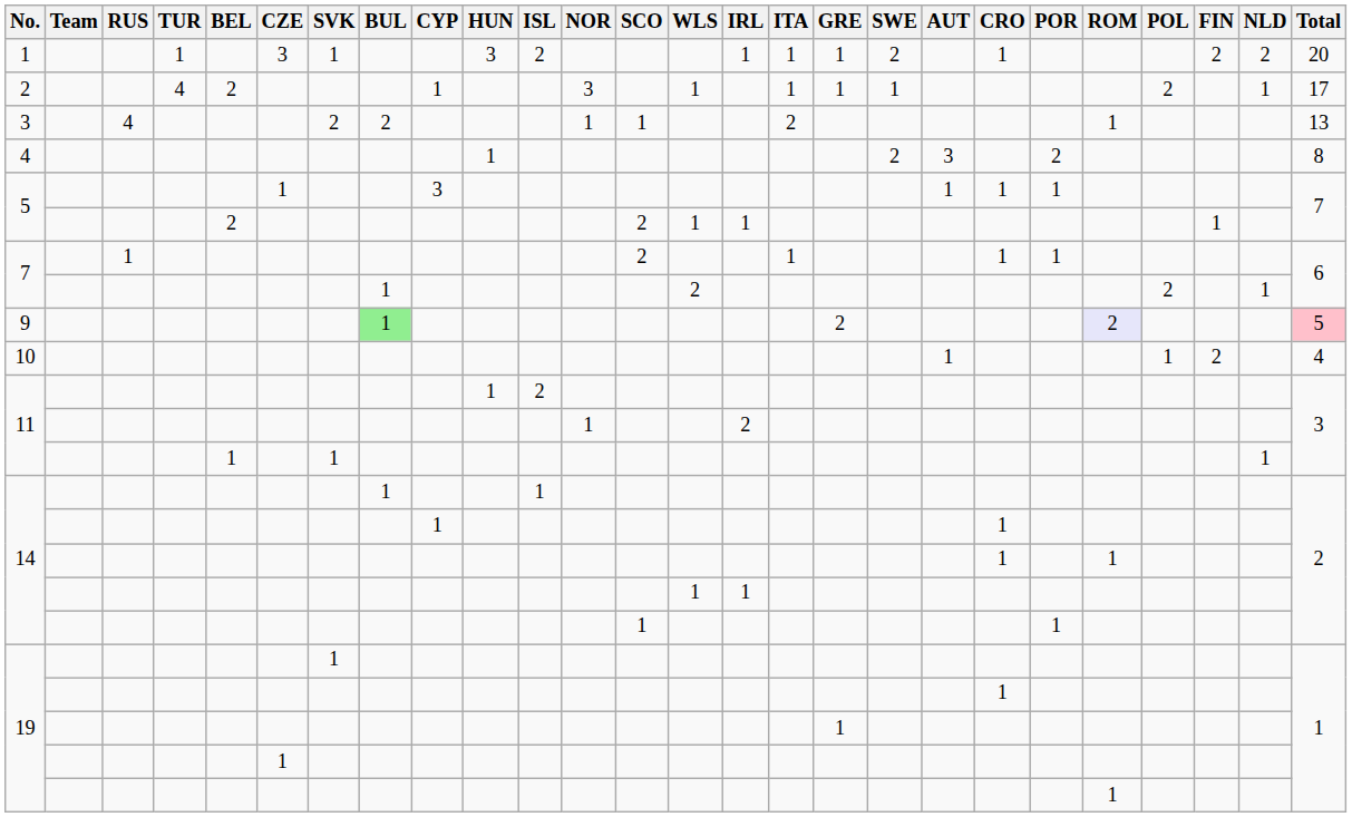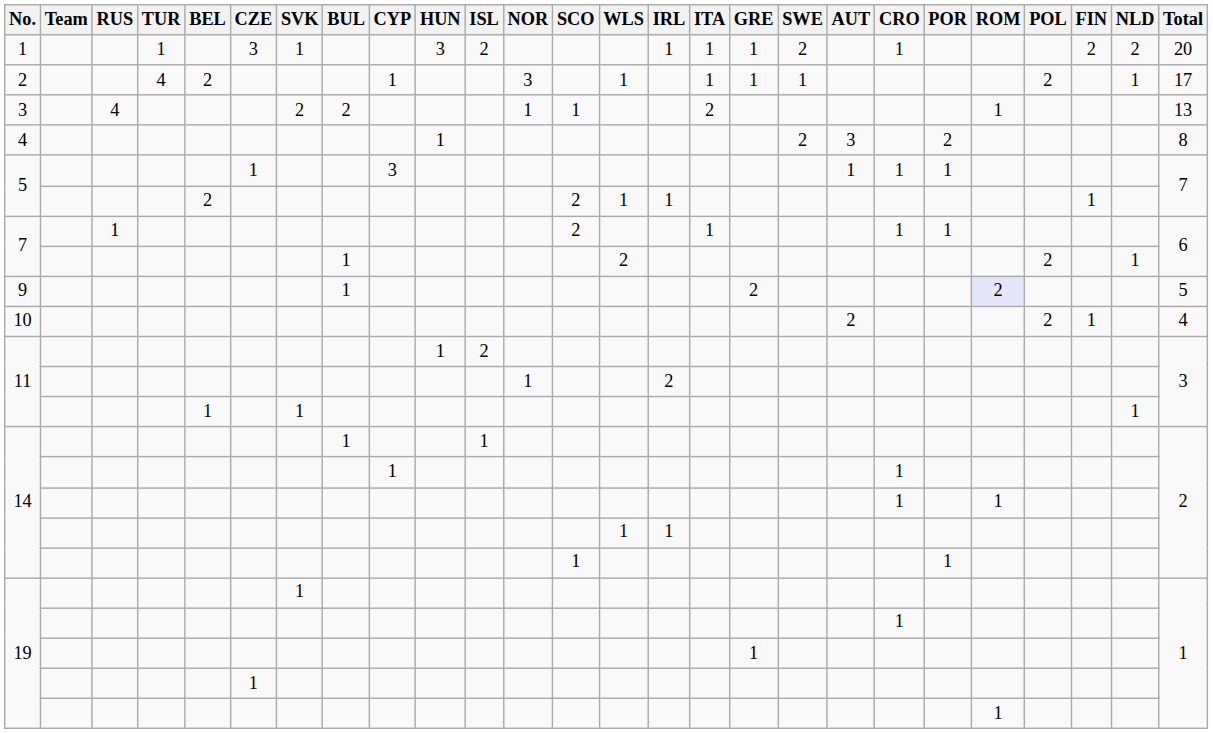9 | BUL: lightgreen background -> no background
9 | Total: pink background -> no background
10 | AUT: 1 -> 2
10 | POL: 1 -> 2
10 | FIN: 2 -> 1
